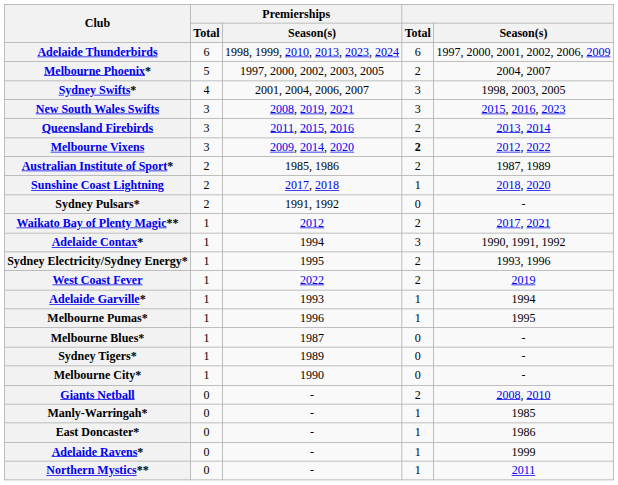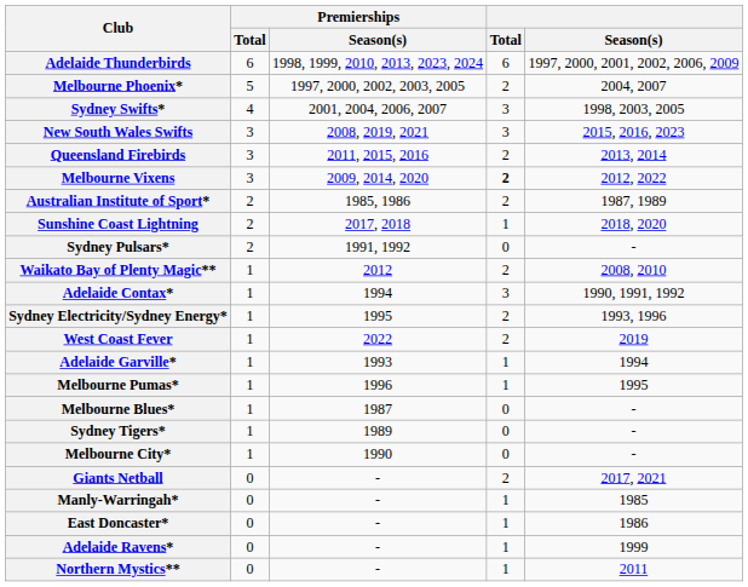Waikato Bay of Plenty Magic** | Season(s): 2017, 2021 -> 2008, 2010
Giants Netball | Season(s): 2008, 2010 -> 2017, 2021
